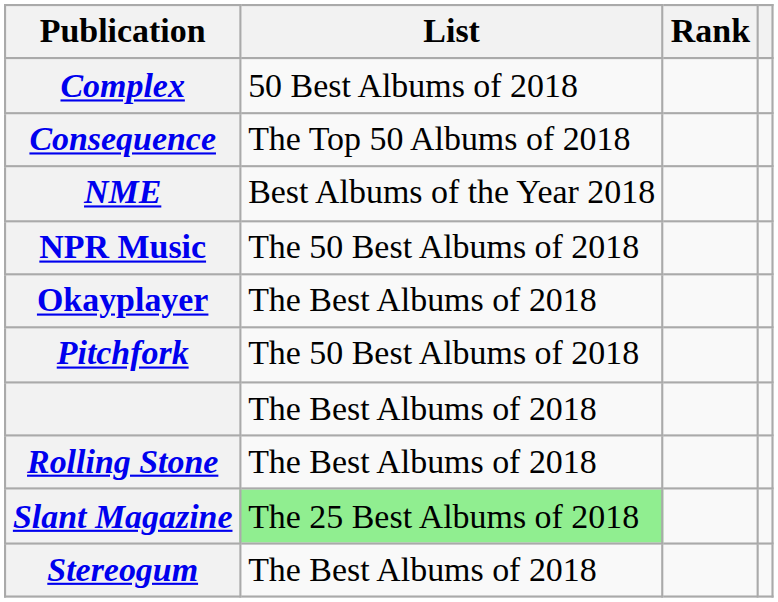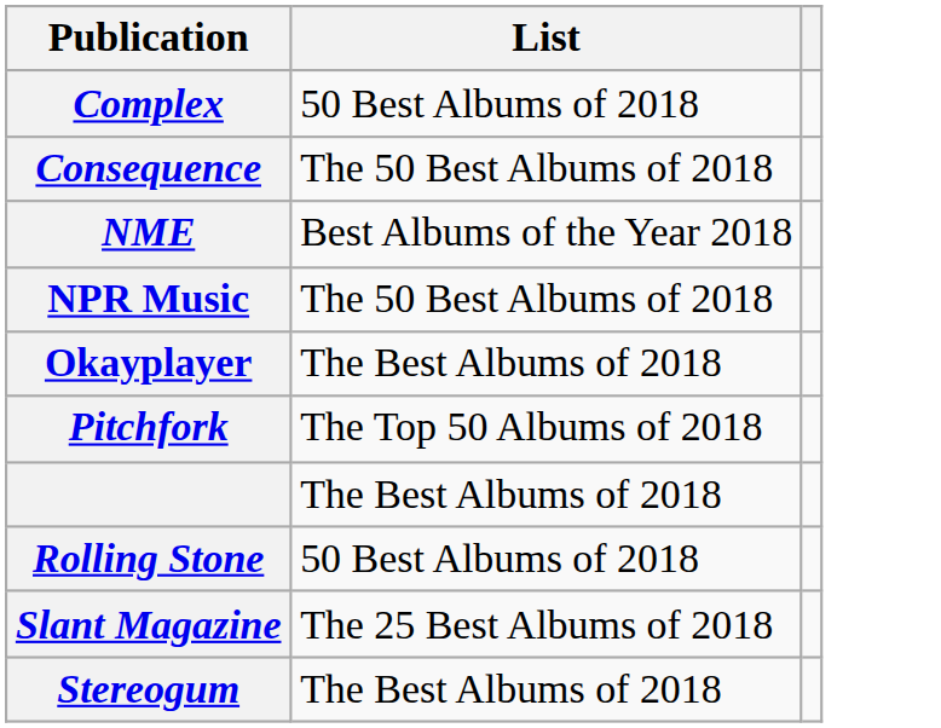- column: Rank
Consequence | List: The Top 50 Albums of 2018 -> The 50 Best Albums of 2018
Pitchfork | List: The 50 Best Albums of 2018 -> The Top 50 Albums of 2018
Rolling Stone | List: The Best Albums of 2018 -> 50 Best Albums of 2018
Slant Magazine | List: lightgreen background -> no background
